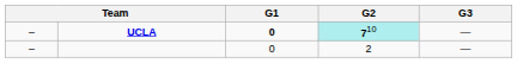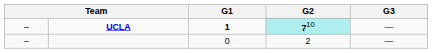UCLA | G1: 0 -> 1
